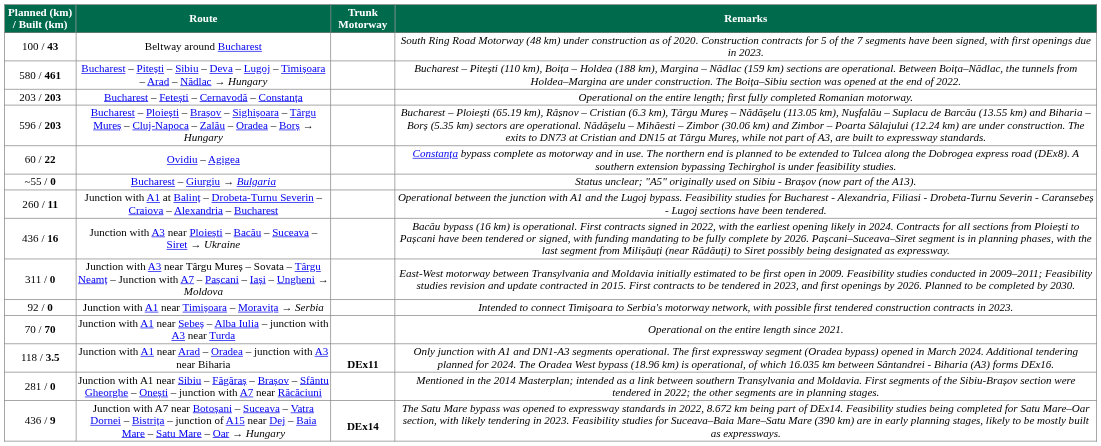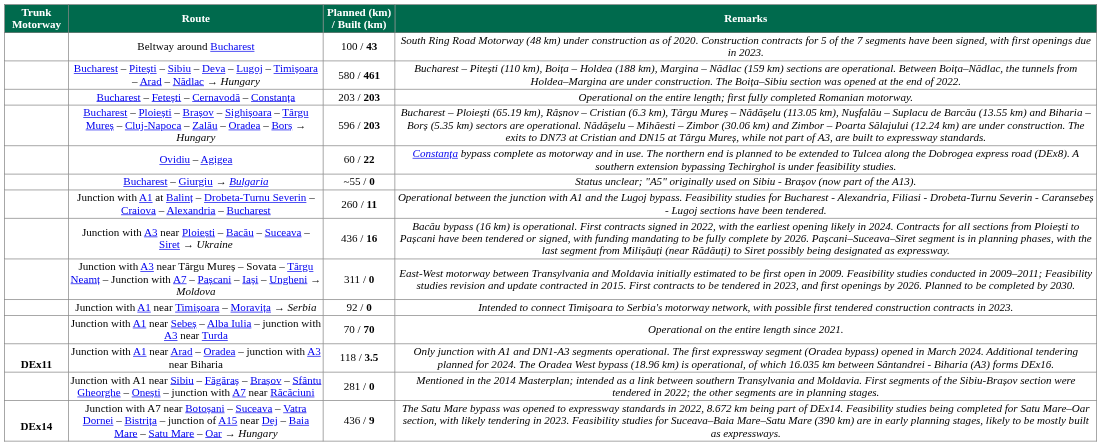columns swapped: Trunk Motorway <-> Planned (km) / Built (km)
